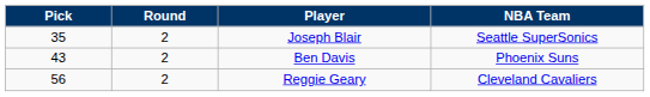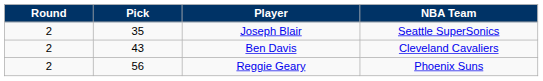columns swapped: Round <-> Pick
Ben Davis | NBA Team: Phoenix Suns -> Cleveland Cavaliers
Reggie Geary | NBA Team: Cleveland Cavaliers -> Phoenix Suns
